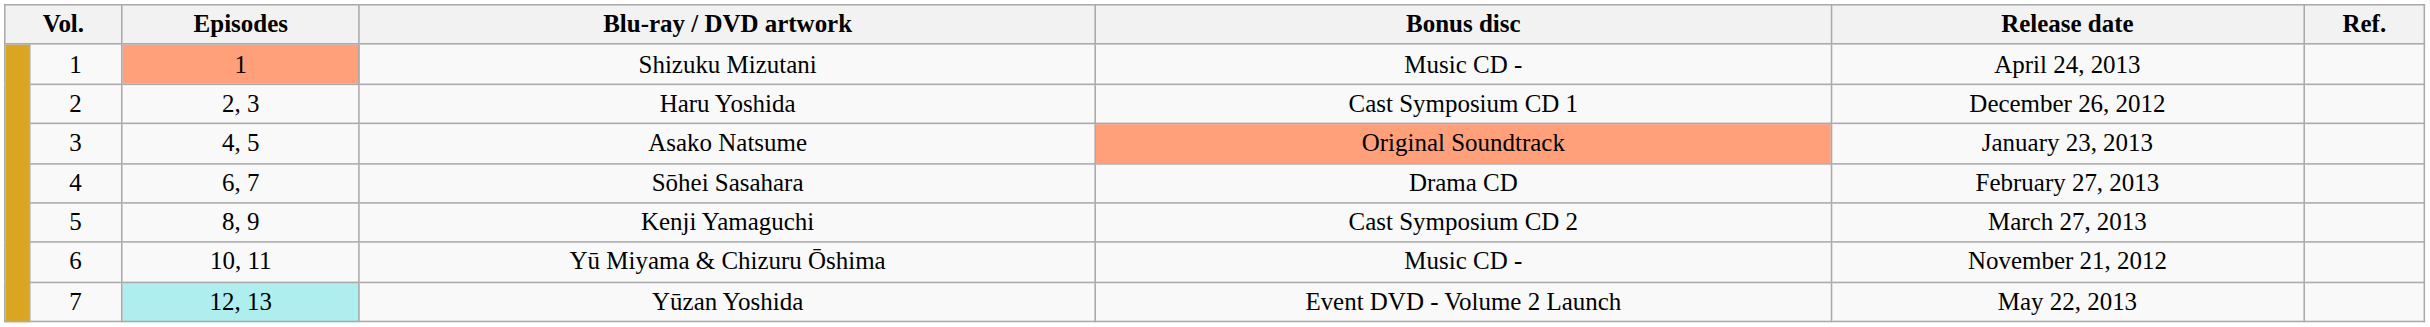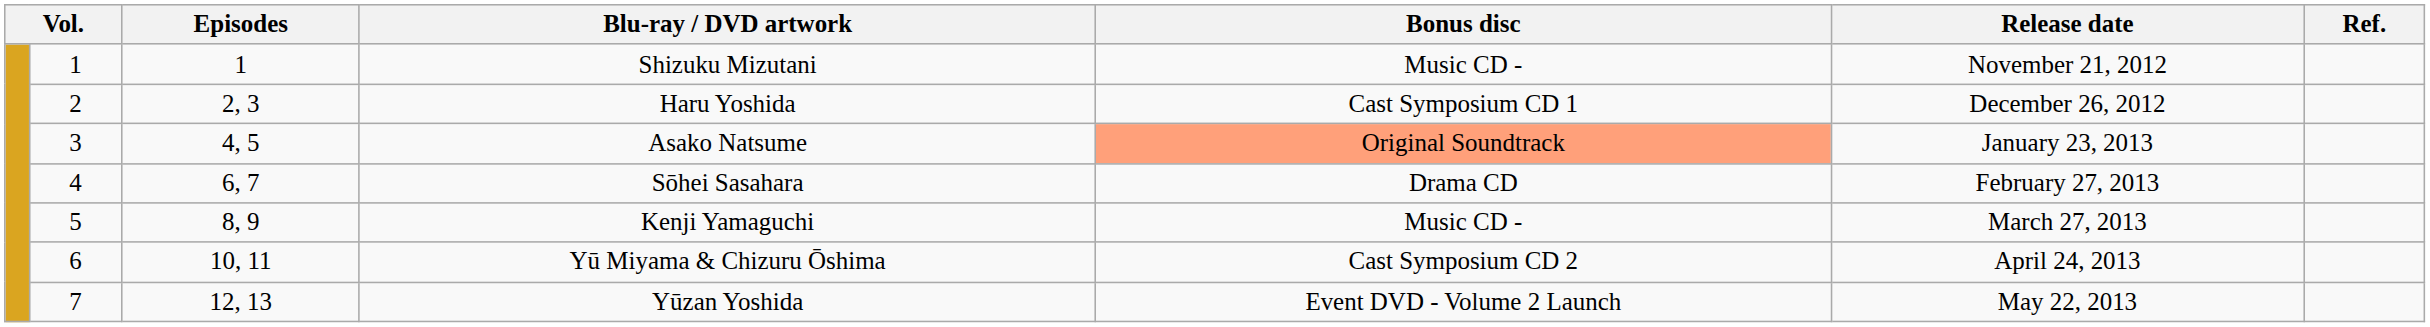Shizuku Mizutani | Episodes: lightsalmon background -> no background
Shizuku Mizutani | Release date: April 24, 2013 -> November 21, 2012
Kenji Yamaguchi | Bonus disc: Cast Symposium CD 2 -> Music CD -
Yū Miyama & Chizuru Ōshima | Bonus disc: Music CD - -> Cast Symposium CD 2
Yū Miyama & Chizuru Ōshima | Release date: November 21, 2012 -> April 24, 2013
Yūzan Yoshida | Episodes: paleturquoise background -> no background
